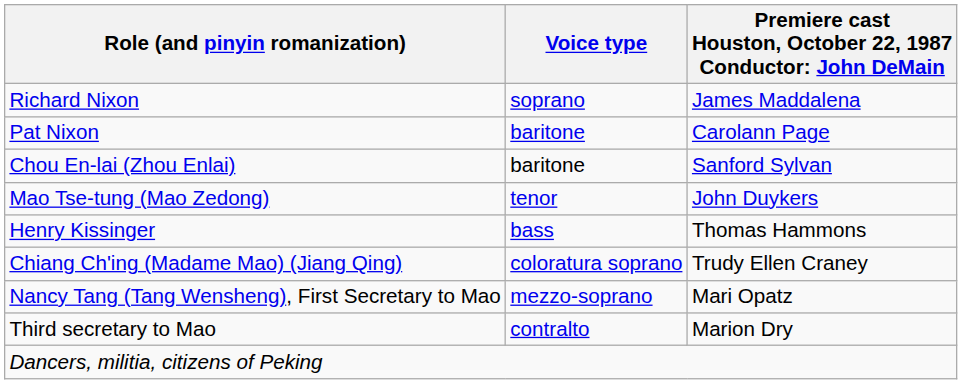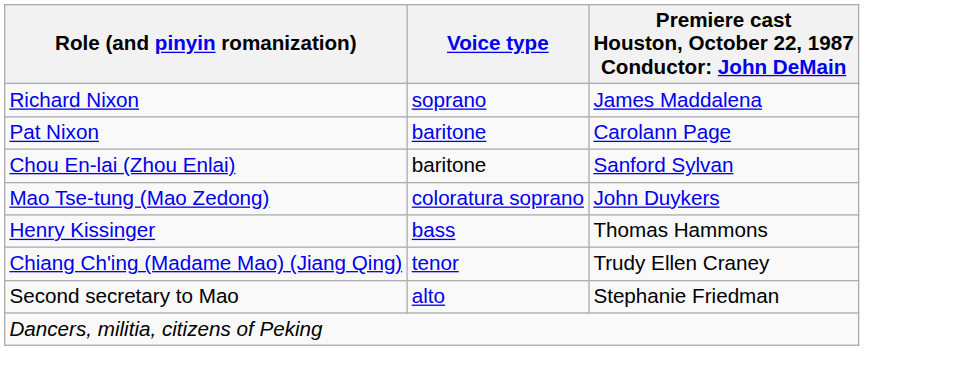Mao Tse-tung (Mao Zedong) | Voice type: tenor -> coloratura soprano
Chiang Ch'ing (Madame Mao) (Jiang Qing) | Voice type: coloratura soprano -> tenor
- row: Nancy Tang (Tang Wensheng), First Secretary to Mao | mezzo-soprano | Mari Opatz
+ row: Second secretary to Mao | alto | Stephanie Friedman
- row: Third secretary to Mao | contralto | Marion Dry
